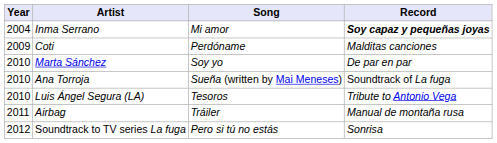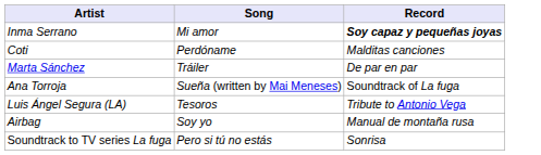- column: Year | 2004 | 2009 | 2010 | 2010 | 2010 | 2011 | 2012
Marta Sánchez | Song: Soy yo -> Tráiler
Airbag | Song: Tráiler -> Soy yo
